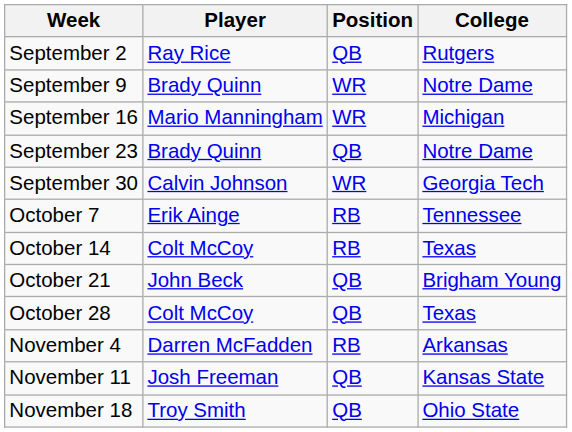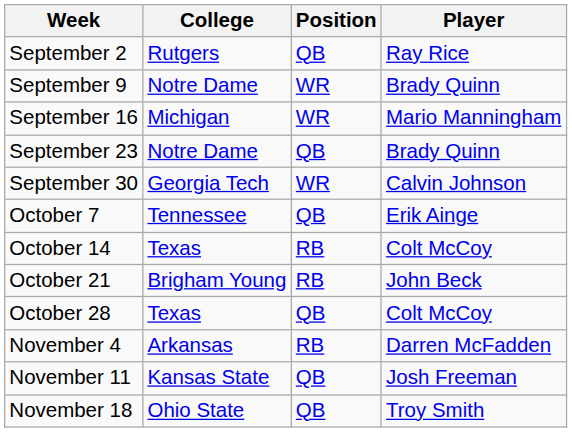columns swapped: Player <-> College
October 7 | Position: RB -> QB
October 21 | Position: QB -> RB
